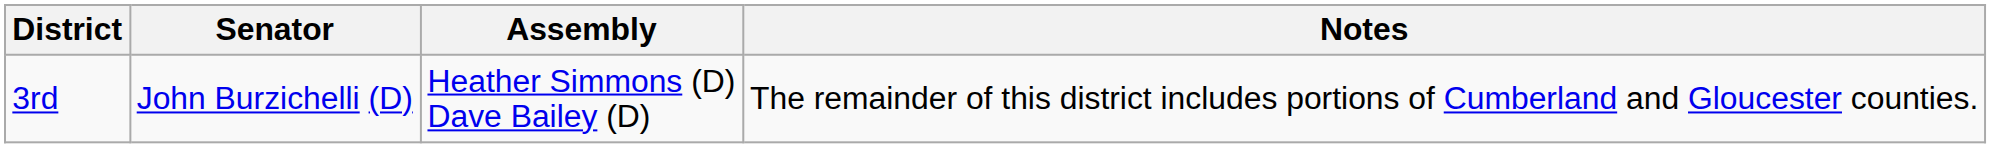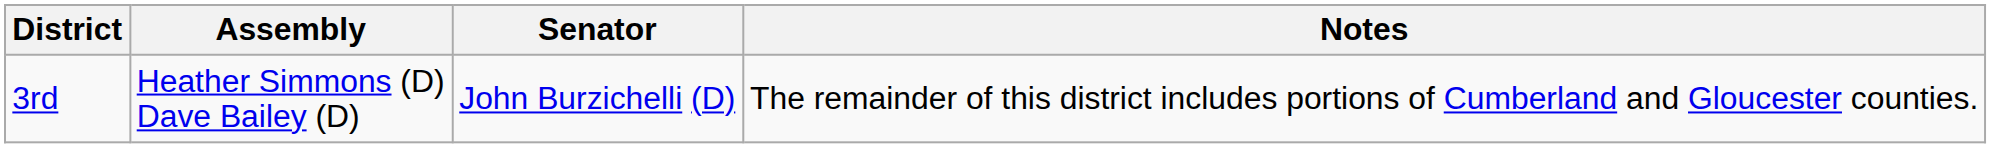columns swapped: Senator <-> Assembly
